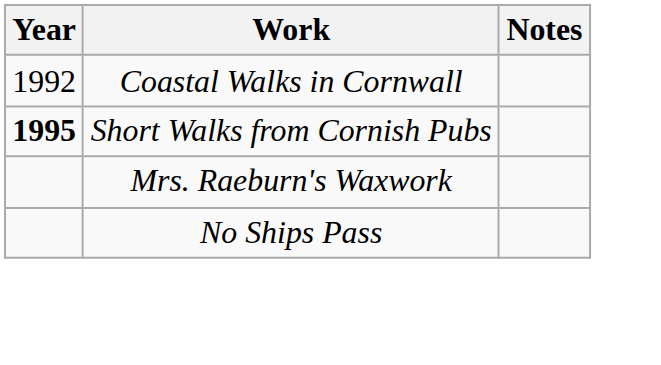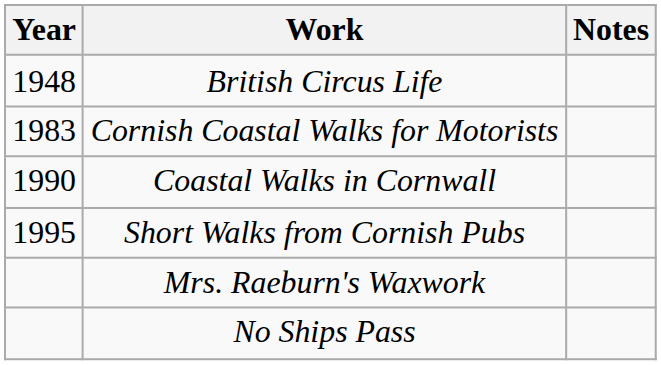+ row: 1948 | British Circus Life
+ row: 1983 | Cornish Coastal Walks for Motorists
Coastal Walks in Cornwall | Year: 1992 -> 1990
Short Walks from Cornish Pubs | Year: bold -> normal
